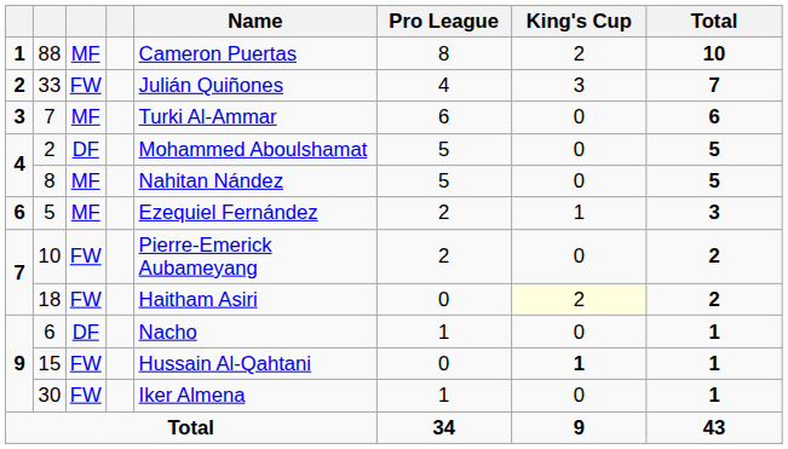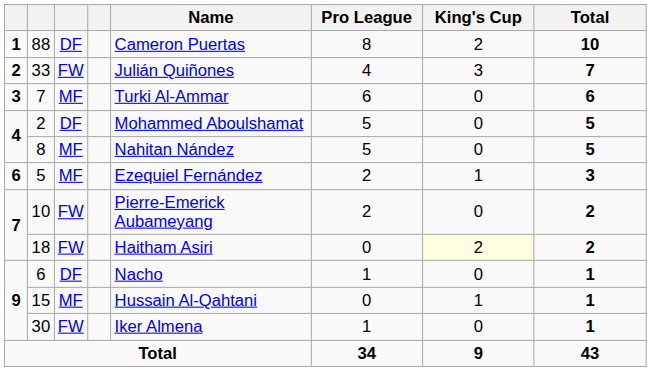88 | column 3: MF -> DF
15 | column 3: FW -> MF
15 | King's Cup: bold -> normal
